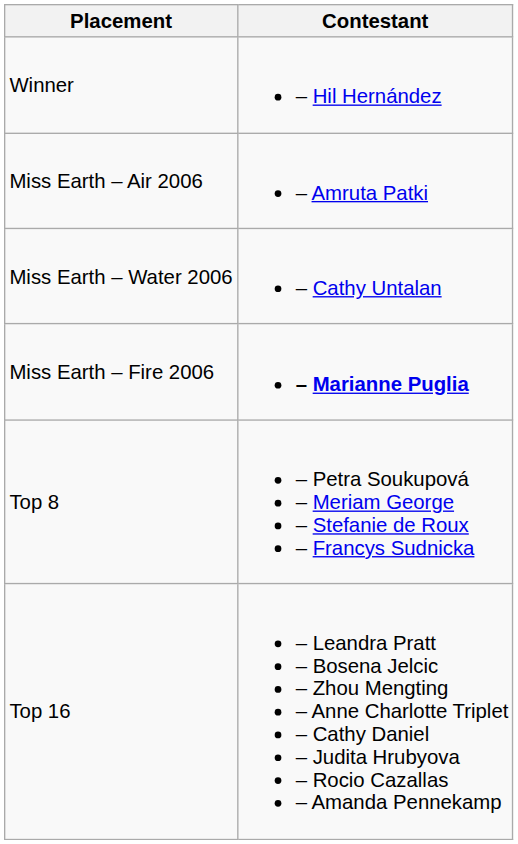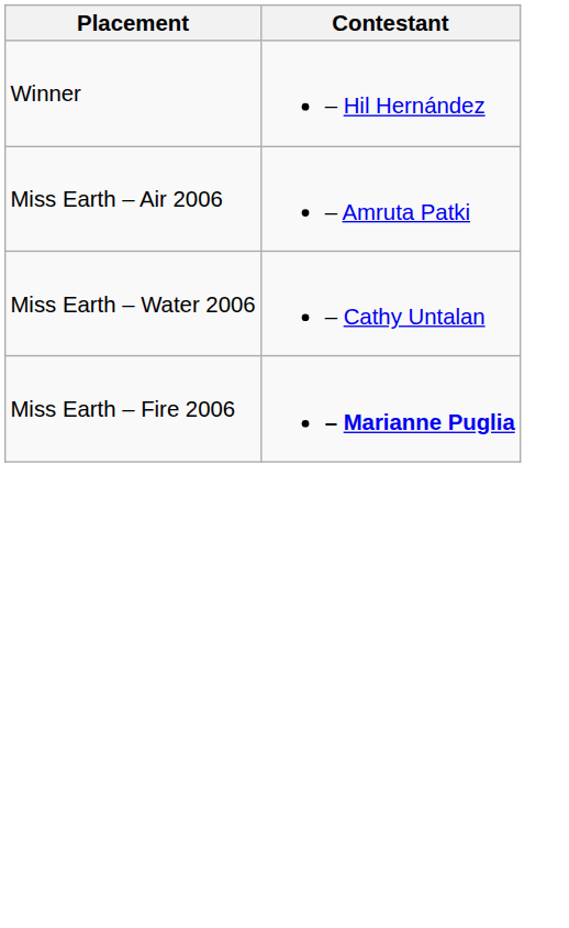- row: Top 8 | – Petra Soukupová – Meriam George – Stefanie de Roux – Francys Sudnicka
- row: Top 16 | – Leandra Pratt – Bosena Jelcic – Zhou Mengting – Anne Charlotte Triplet – Cathy Daniel – Judita Hrubyova – Rocio Cazallas – Amanda Pennekamp
